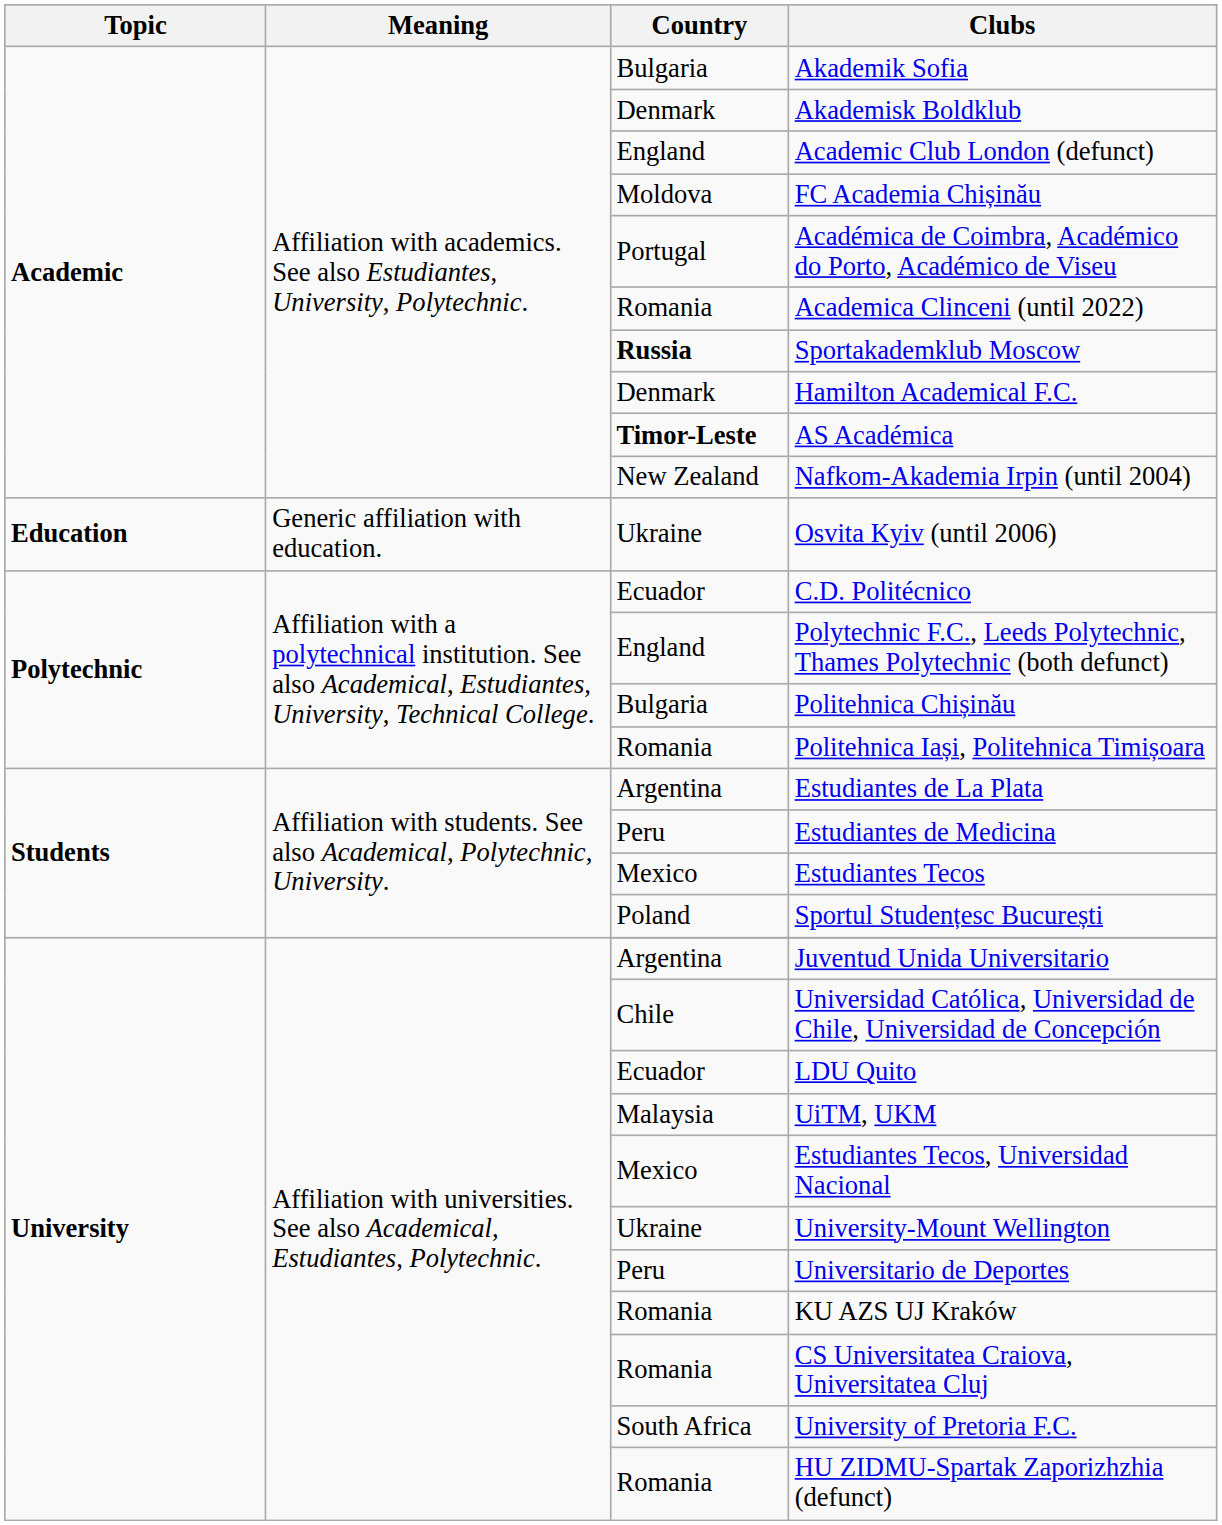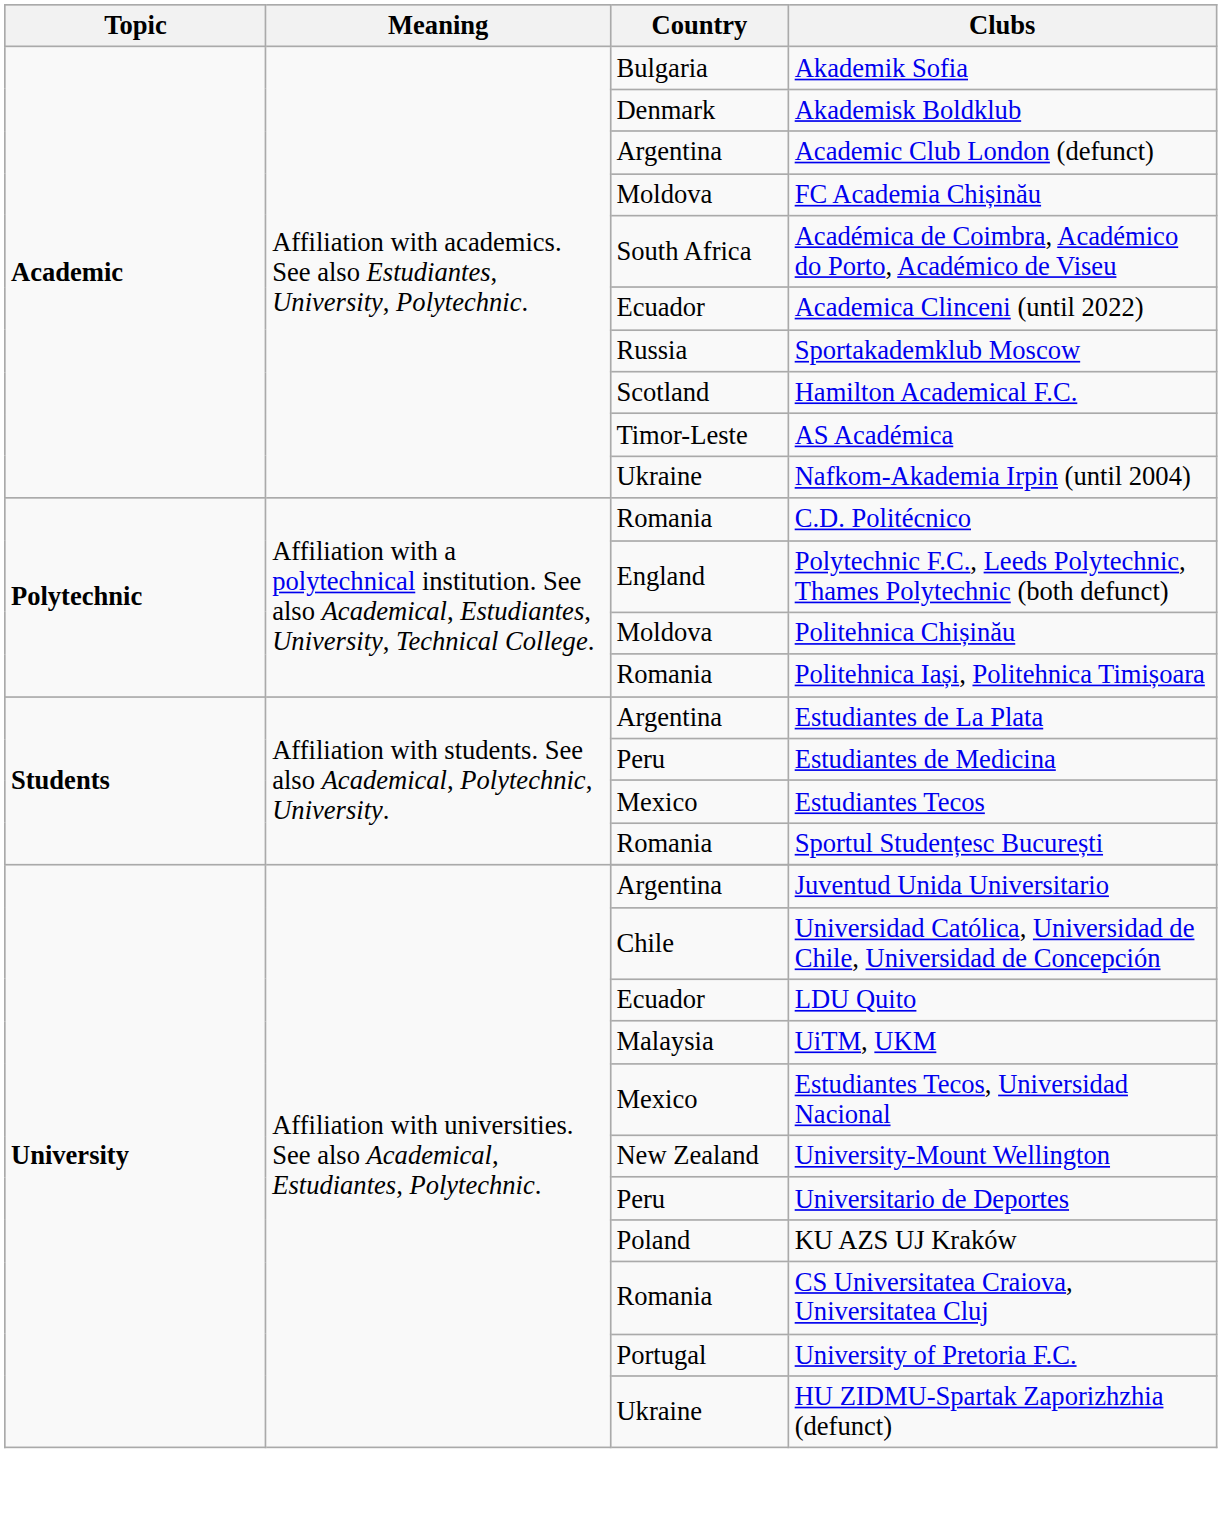Academic Club London (defunct) | Country: England -> Argentina
Académica de Coimbra, Académico do Porto, Académico de Viseu | Country: Portugal -> South Africa
Academica Clinceni (until 2022) | Country: Romania -> Ecuador
Sportakademklub Moscow | Country: bold -> normal
Hamilton Academical F.C. | Country: Denmark -> Scotland
AS Académica | Country: bold -> normal
Nafkom-Akademia Irpin (until 2004) | Country: New Zealand -> Ukraine
- row: Education | Generic affiliation with education. | Ukraine | Osvita Kyiv (until 2006)
C.D. Politécnico | Country: Ecuador -> Romania
Politehnica Chișinău | Country: Bulgaria -> Moldova
Sportul Studențesc București | Country: Poland -> Romania
University-Mount Wellington | Country: Ukraine -> New Zealand
KU AZS UJ Kraków | Country: Romania -> Poland
University of Pretoria F.C. | Country: South Africa -> Portugal
HU ZIDMU-Spartak Zaporizhzhia (defunct) | Country: Romania -> Ukraine
